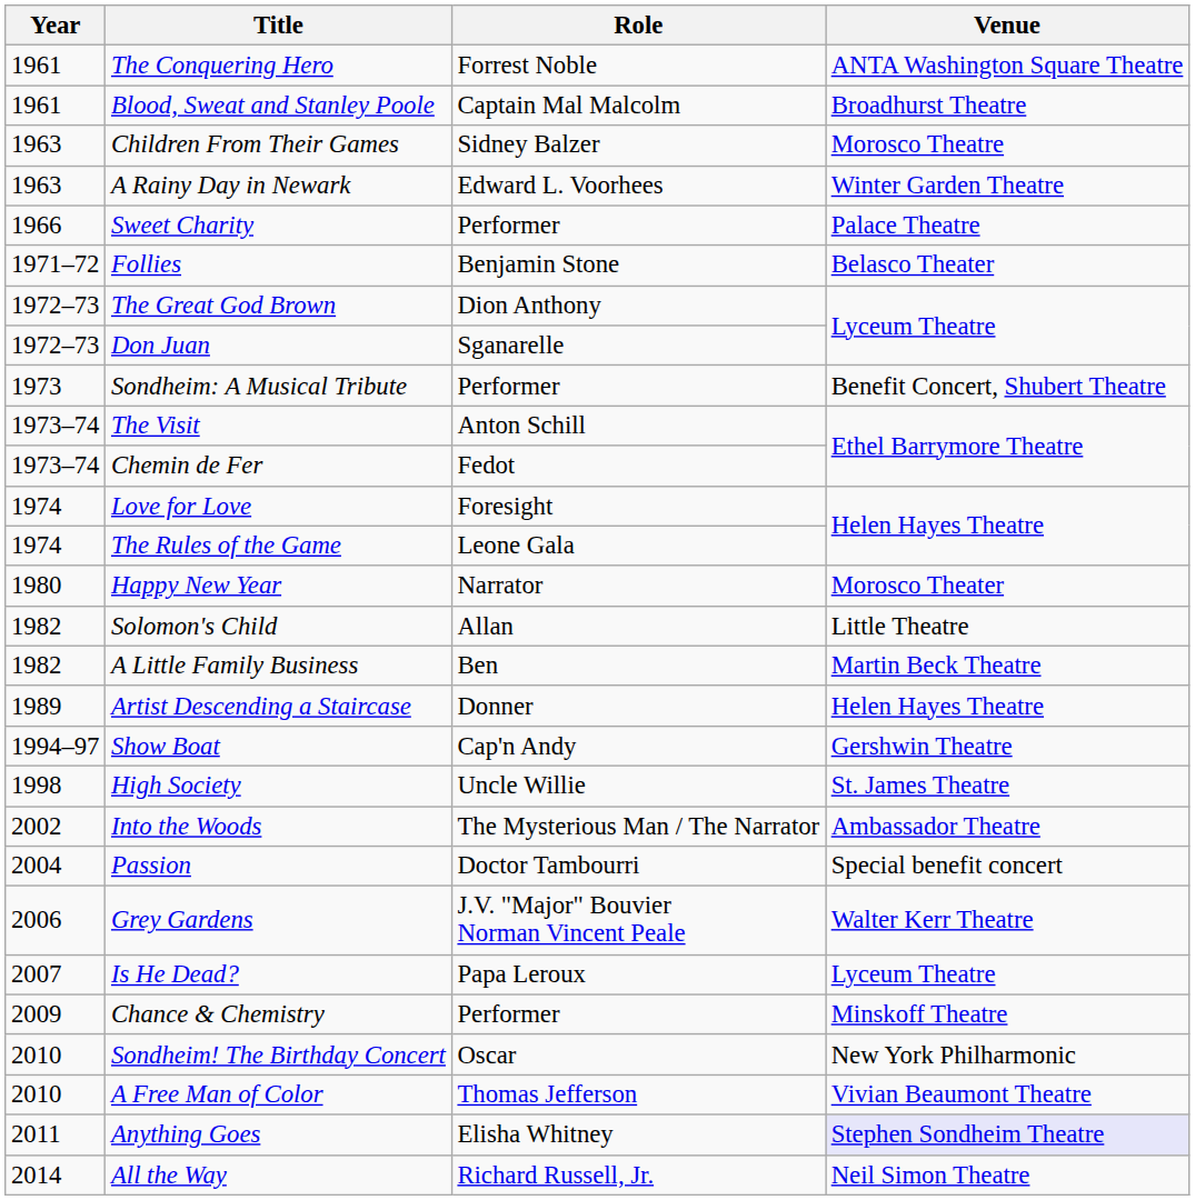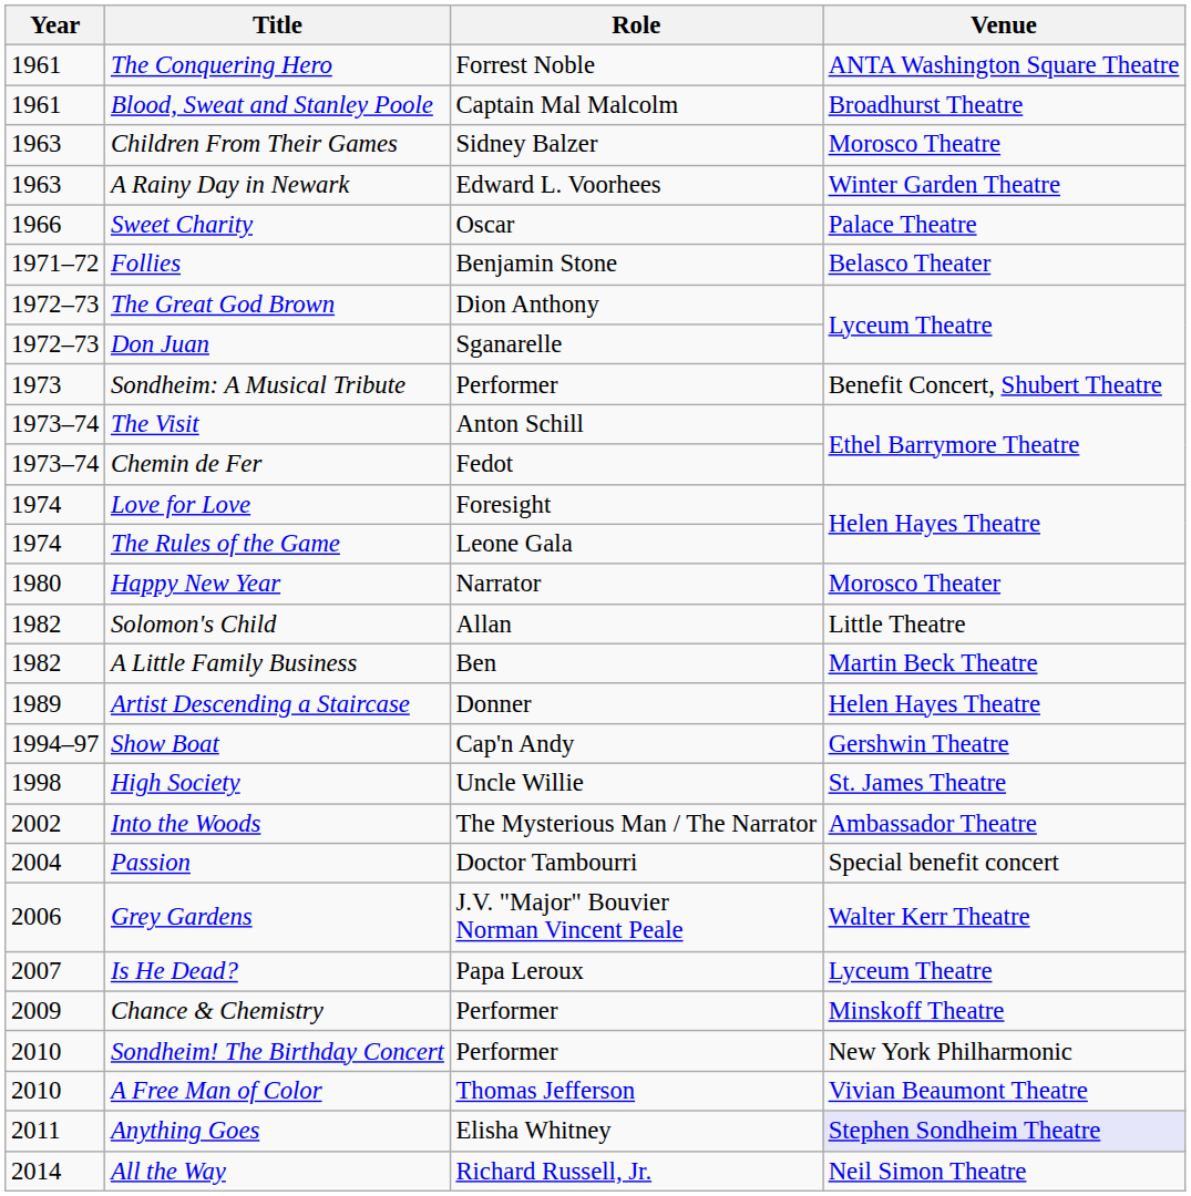Sweet Charity | Role: Performer -> Oscar
Sondheim! The Birthday Concert | Role: Oscar -> Performer
